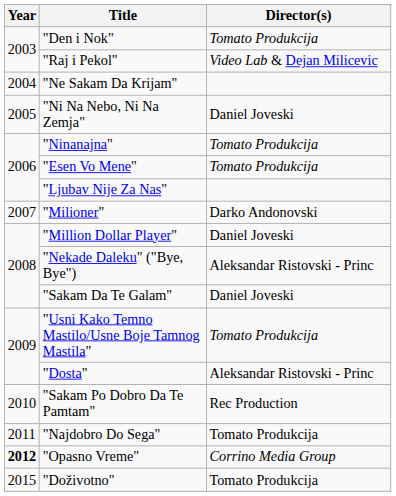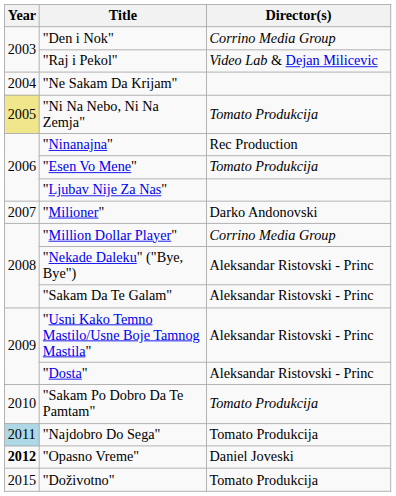"Den i Nok" | Director(s): Tomato Produkcija -> Corrino Media Group
"Ni Na Nebo, Ni Na Zemja" | Year: no background -> khaki background
"Ni Na Nebo, Ni Na Zemja" | Director(s): Daniel Joveski -> Tomato Produkcija
"Ninanajna" | Director(s): Tomato Produkcija -> Rec Production
"Million Dollar Player" | Director(s): Daniel Joveski -> Corrino Media Group
"Sakam Da Te Galam" | Director(s): Daniel Joveski -> Aleksandar Ristovski - Princ
"Usni Kako Temno Mastilo/Usne Boje Tamnog Mastila" | Director(s): Tomato Produkcija -> Aleksandar Ristovski - Princ
"Sakam Po Dobro Da Te Pamtam" | Director(s): Rec Production -> Tomato Produkcija
"Najdobro Do Sega" | Year: no background -> lightblue background
"Opasno Vreme" | Director(s): Corrino Media Group -> Daniel Joveski
